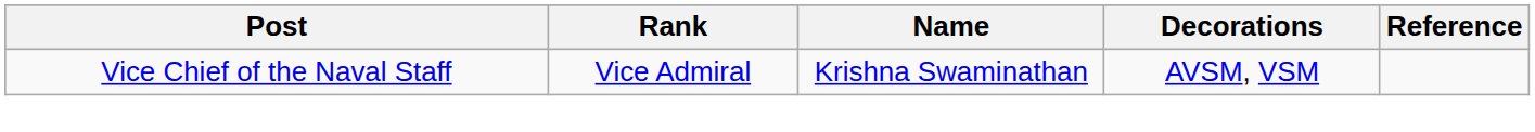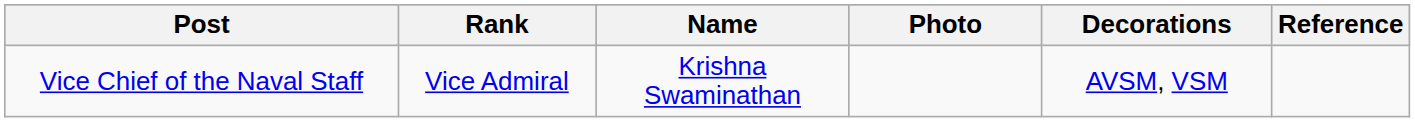+ column: Photo
